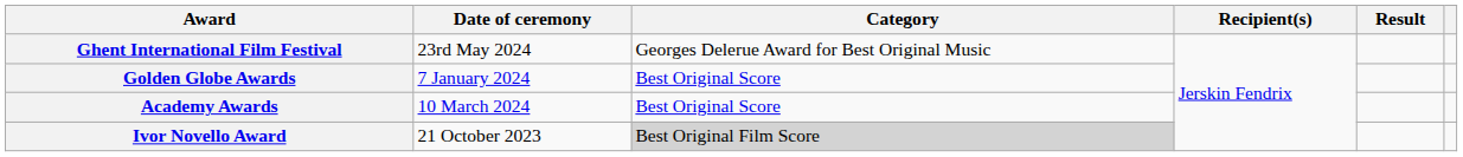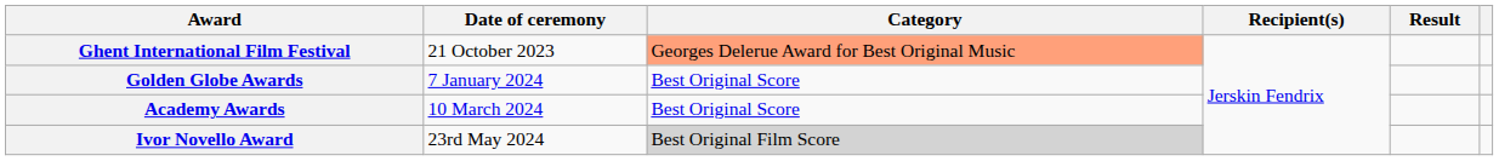Ghent International Film Festival | Date of ceremony: 23rd May 2024 -> 21 October 2023
Ghent International Film Festival | Category: no background -> lightsalmon background
Ivor Novello Award | Date of ceremony: 21 October 2023 -> 23rd May 2024
